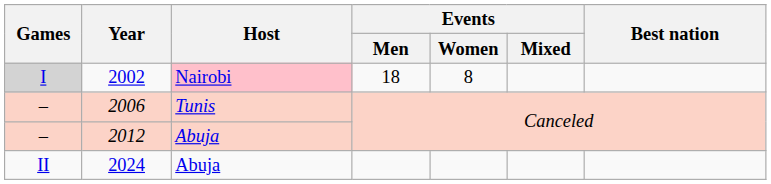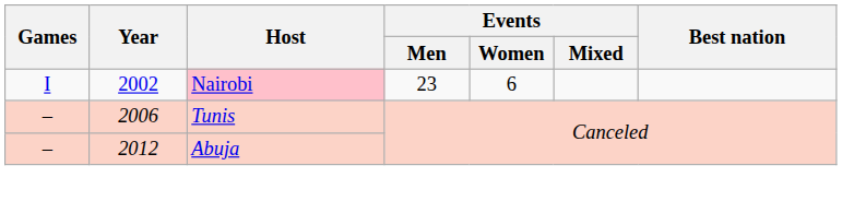2002 | Games: lightgrey background -> no background
2002 | Events / Men: 18 -> 23
2002 | Events / Women: 8 -> 6
- row: II | 2024 | Abuja
